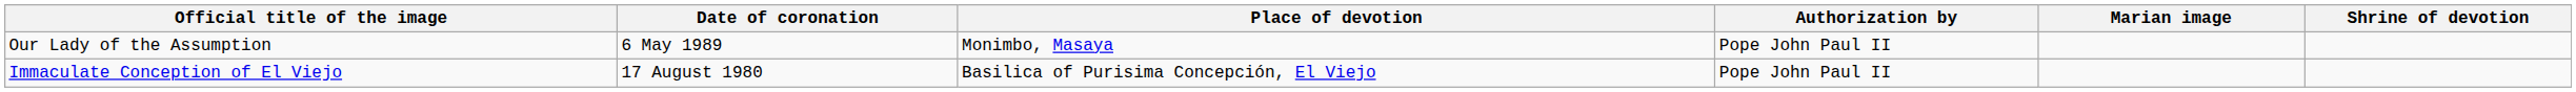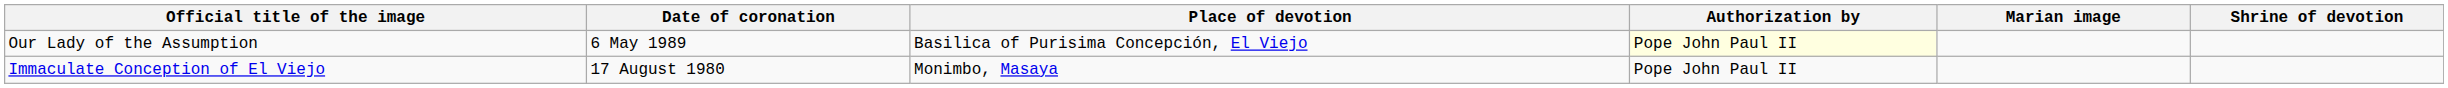Our Lady of the Assumption | Place of devotion: Monimbo, Masaya -> Basilica of Purisima Concepción, El Viejo
Our Lady of the Assumption | Authorization by: no background -> lightyellow background
Immaculate Conception of El Viejo | Place of devotion: Basilica of Purisima Concepción, El Viejo -> Monimbo, Masaya
